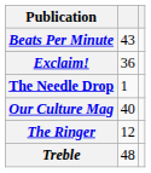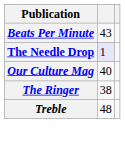- row: Exclaim! | 36
The Needle Drop | column 2: no background -> lavender background
The Ringer | column 2: 12 -> 38
